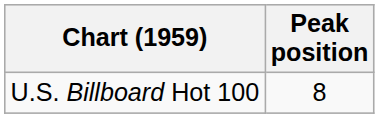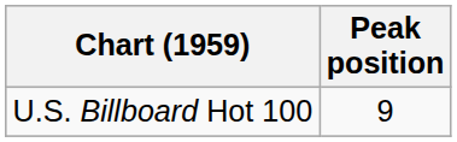U.S. Billboard Hot 100 | Peak position: 8 -> 9
